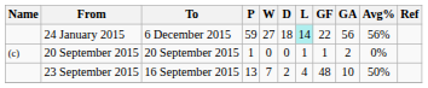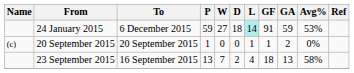24 January 2015 | GF: 22 -> 91
24 January 2015 | GA: 56 -> 59
24 January 2015 | Avg%: 56% -> 53%
23 September 2015 | GF: 48 -> 18
23 September 2015 | GA: 10 -> 13
23 September 2015 | Avg%: 50% -> 58%
